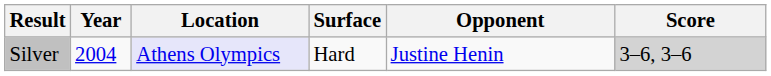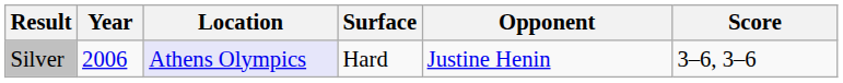Silver | Year: 2004 -> 2006
Silver | Score: lightgrey background -> no background
